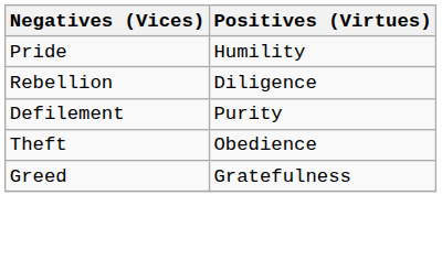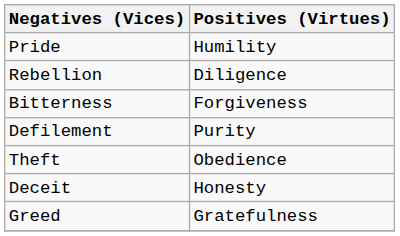+ row: Bitterness | Forgiveness
+ row: Deceit | Honesty
